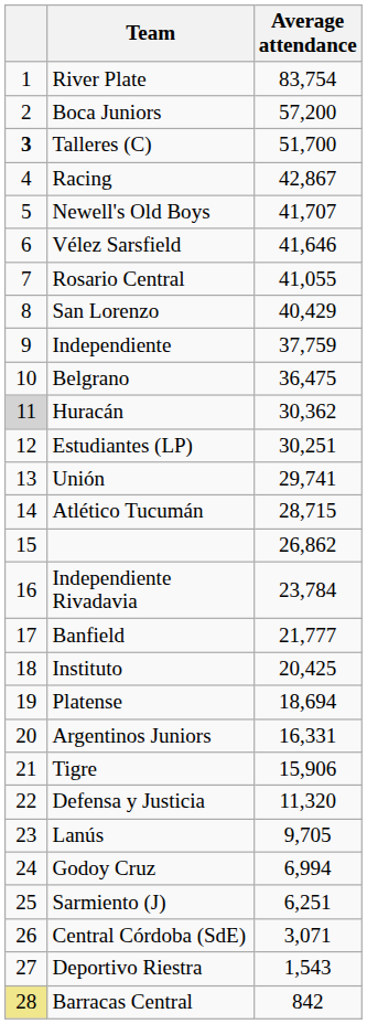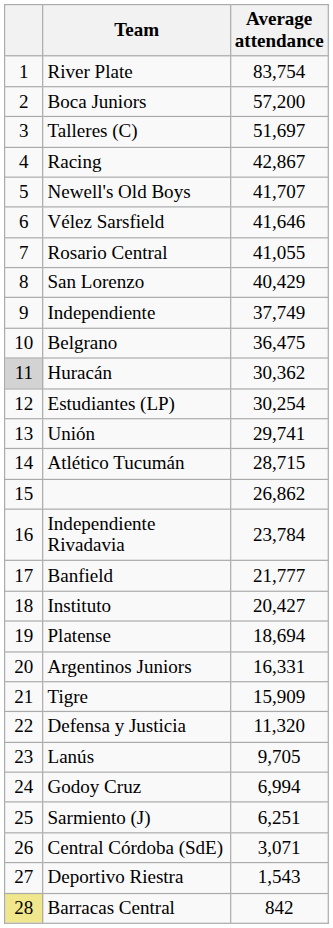Talleres (C) | column 1: bold -> normal
Talleres (C) | Average attendance: 51,700 -> 51,697
Independiente | Average attendance: 37,759 -> 37,749
Estudiantes (LP) | Average attendance: 30,251 -> 30,254
Instituto | Average attendance: 20,425 -> 20,427
Tigre | Average attendance: 15,906 -> 15,909
